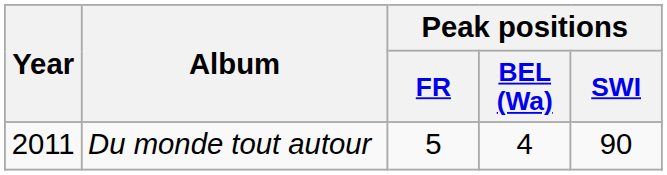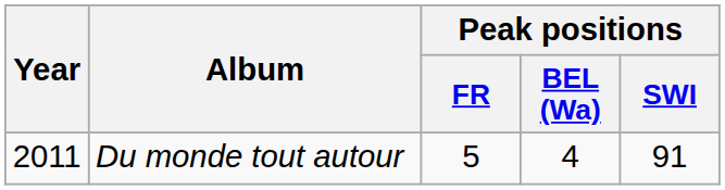Du monde tout autour | Peak positions / SWI: 90 -> 91
